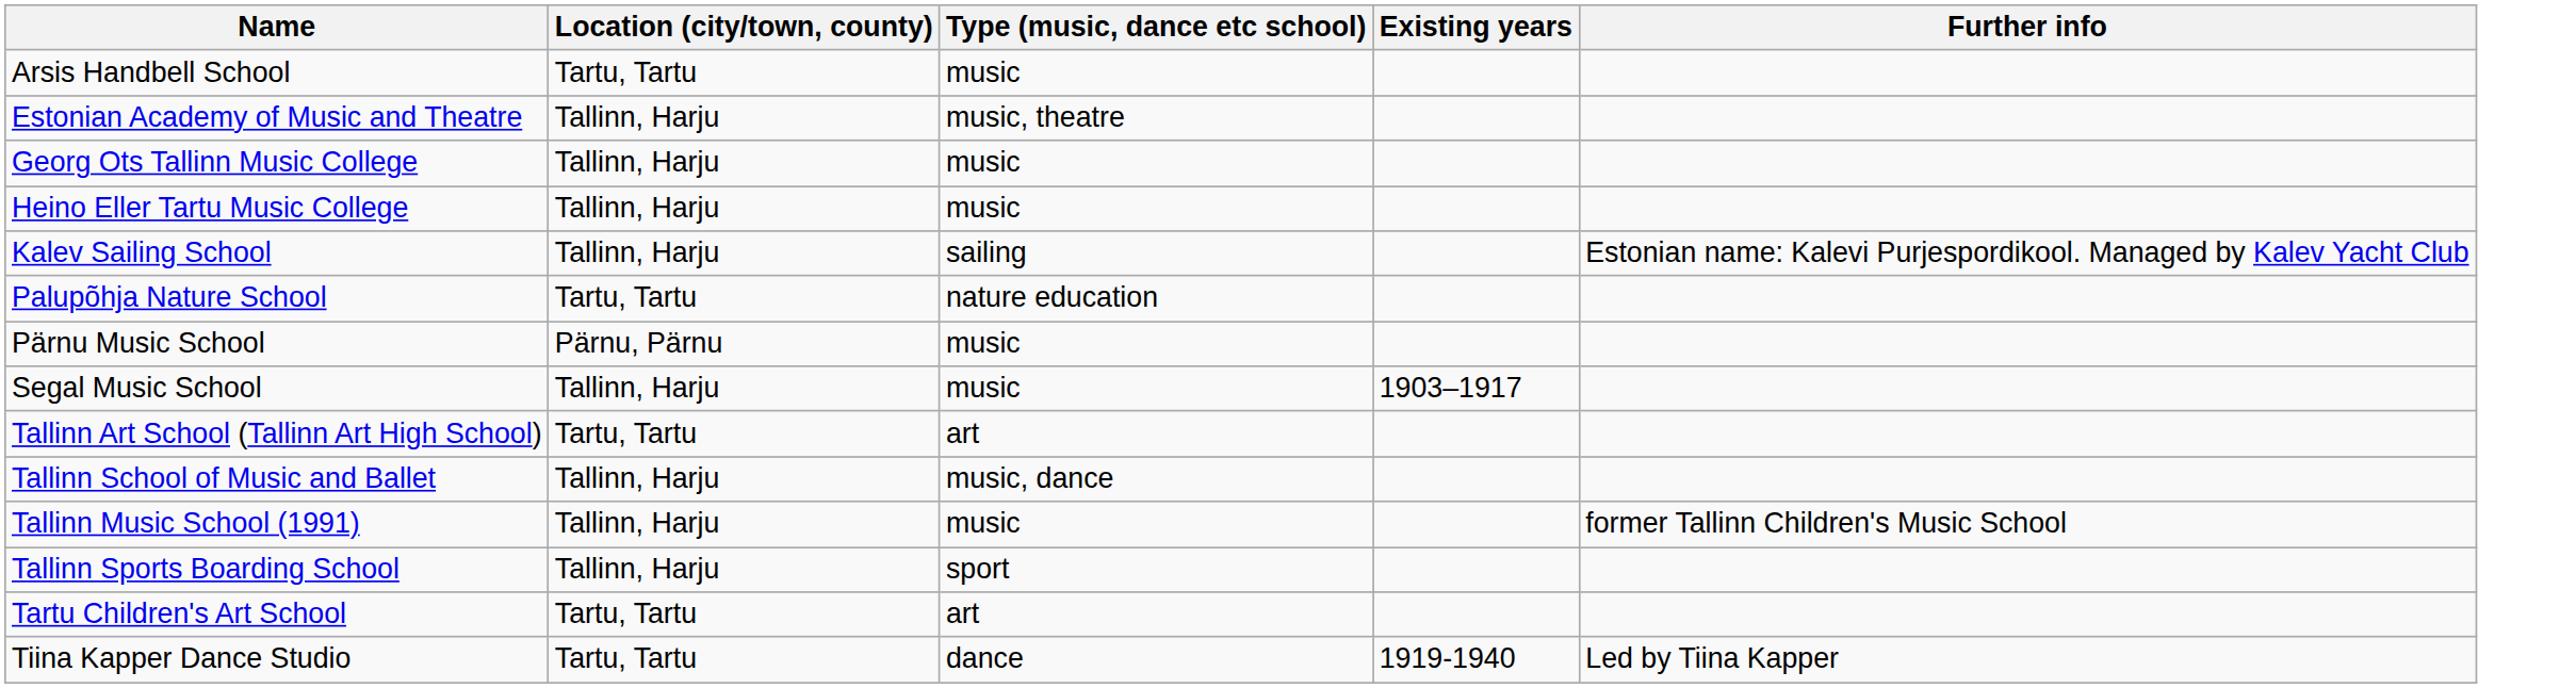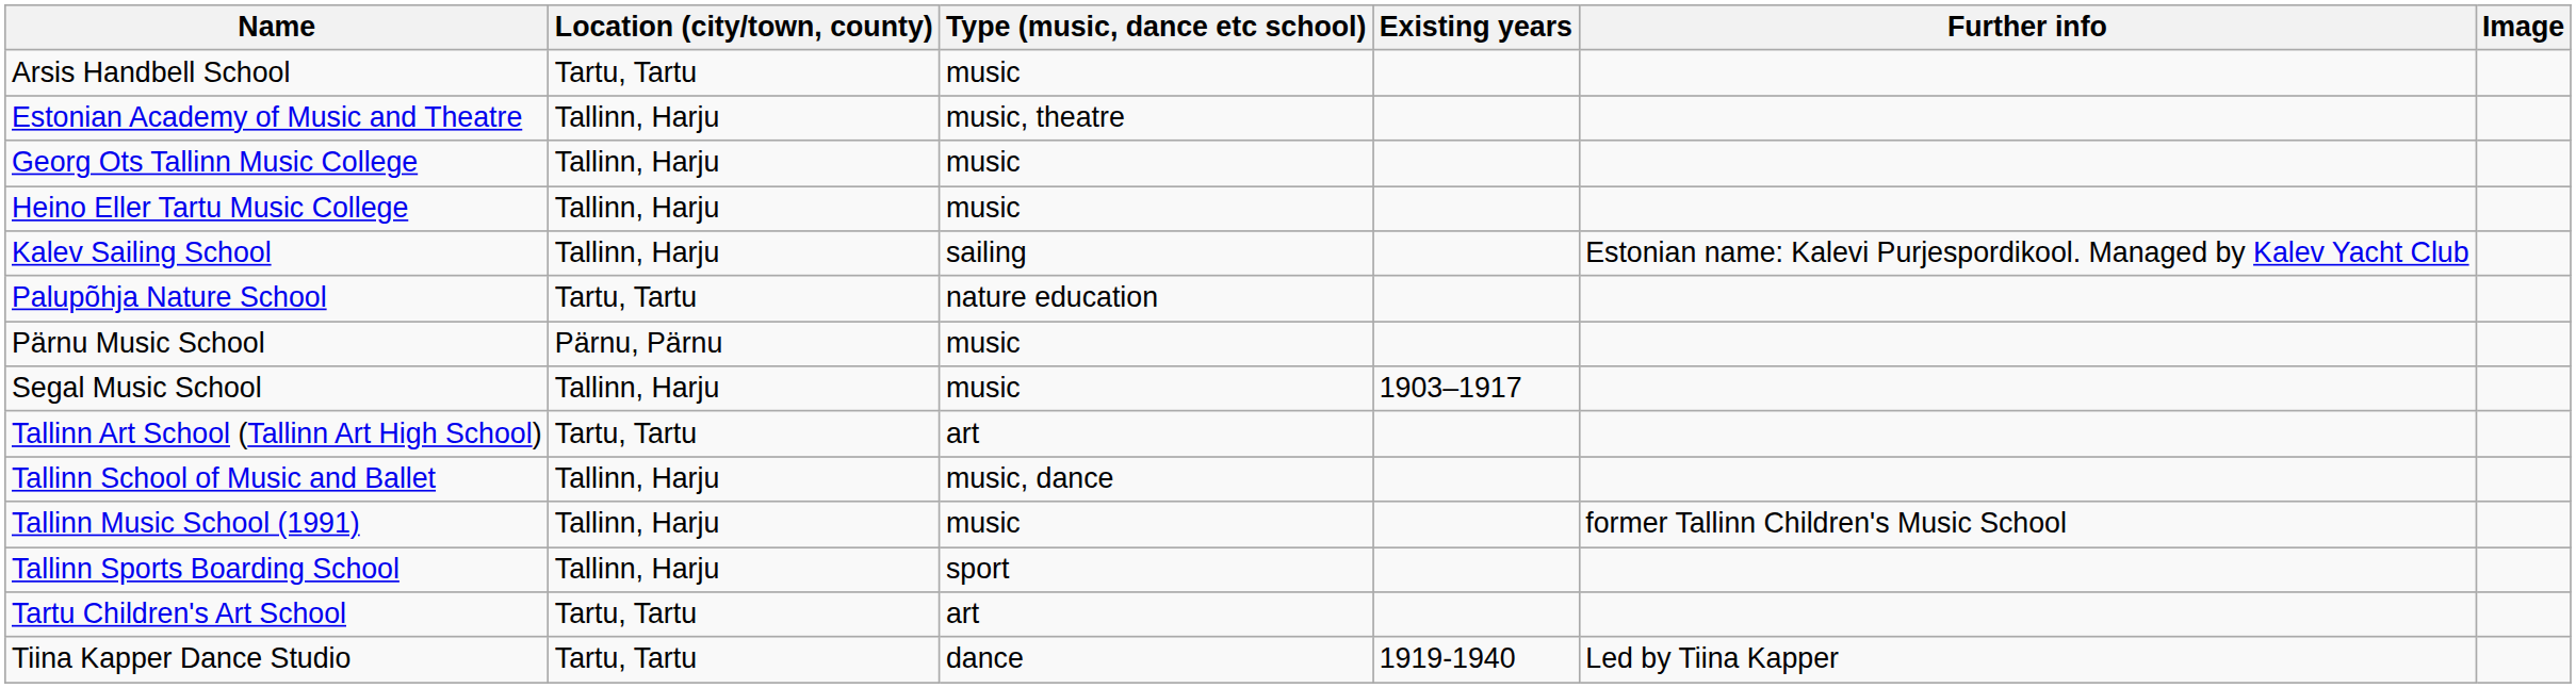+ column: Image
